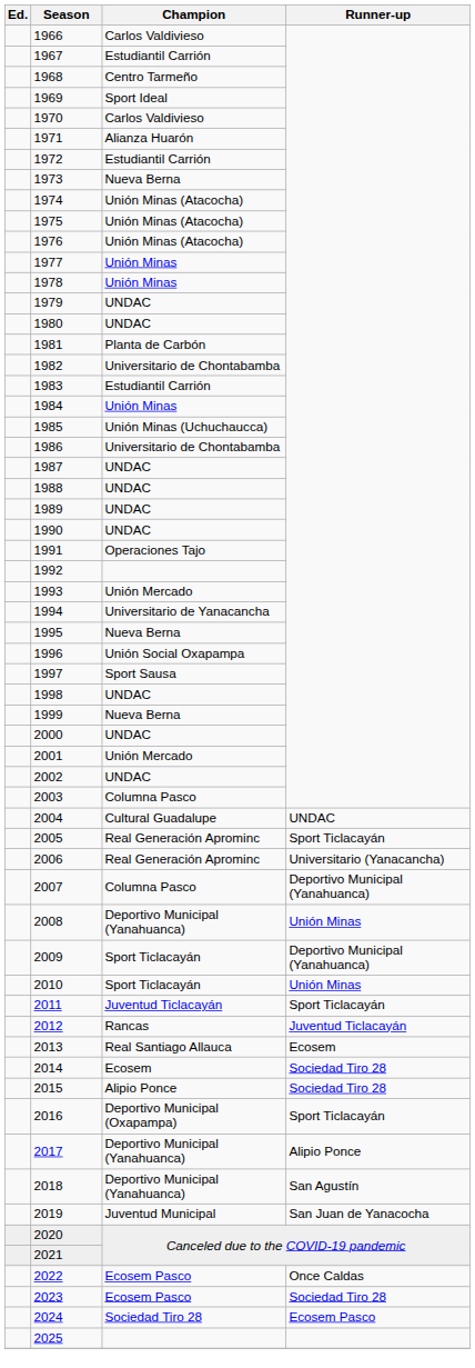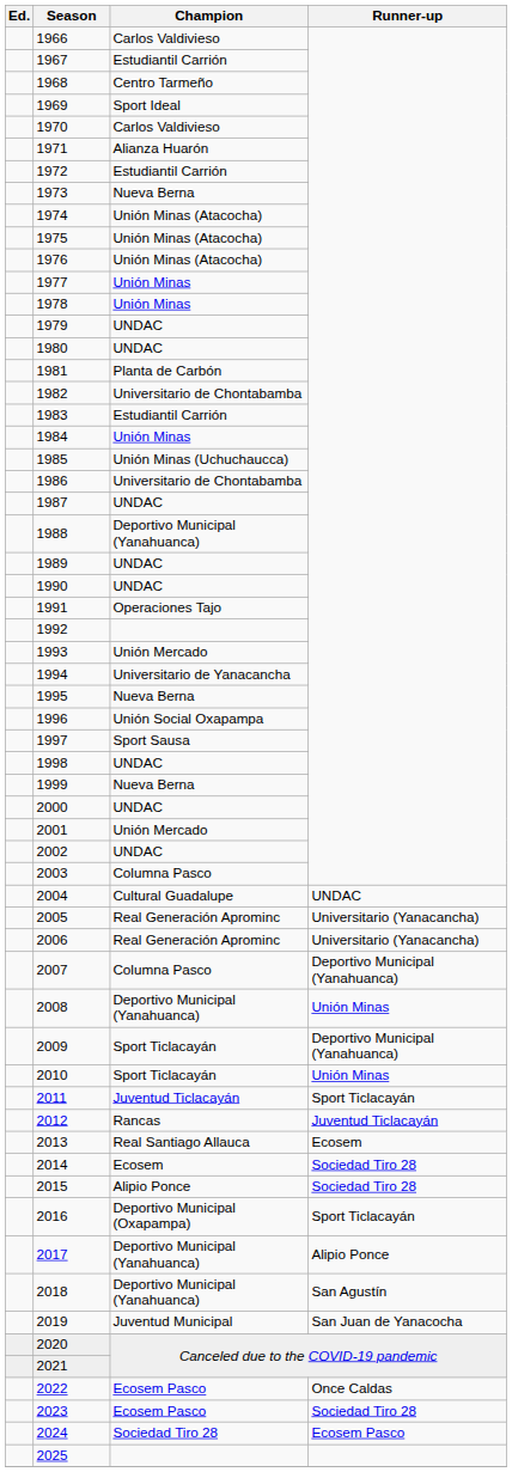1988 | Champion: UNDAC -> Deportivo Municipal (Yanahuanca)
2005 | Runner-up: Sport Ticlacayán -> Universitario (Yanacancha)
